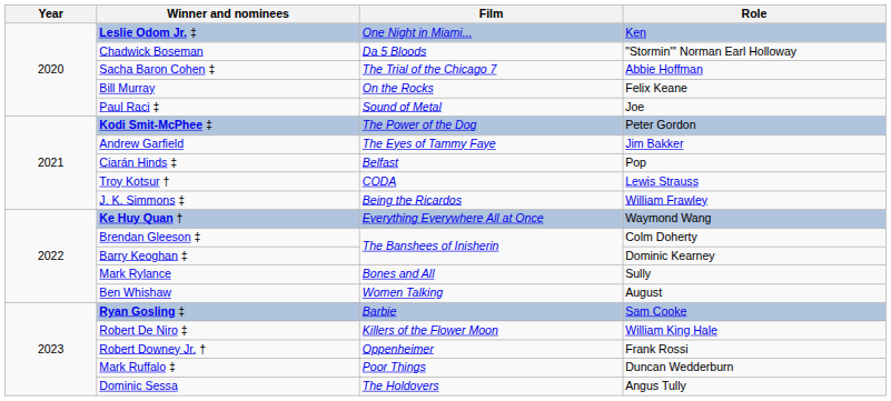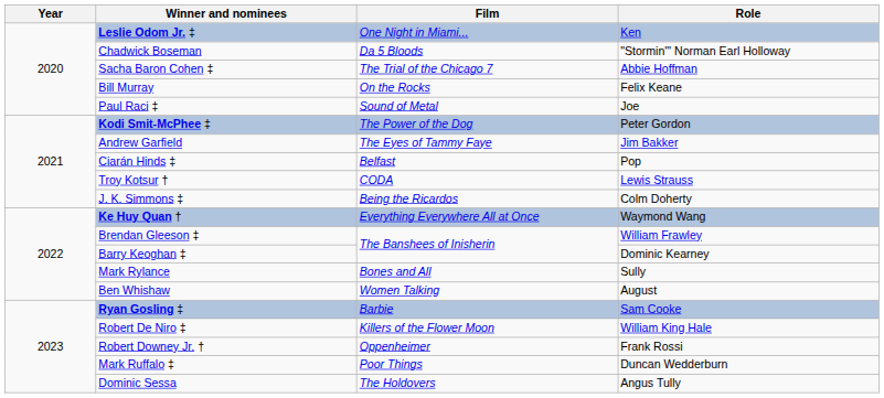J. K. Simmons ‡ | Role: William Frawley -> Colm Doherty
Brendan Gleeson ‡ | Role: Colm Doherty -> William Frawley
